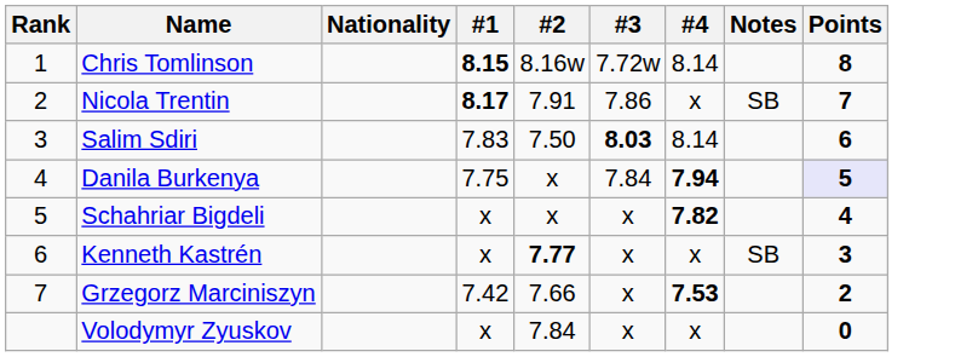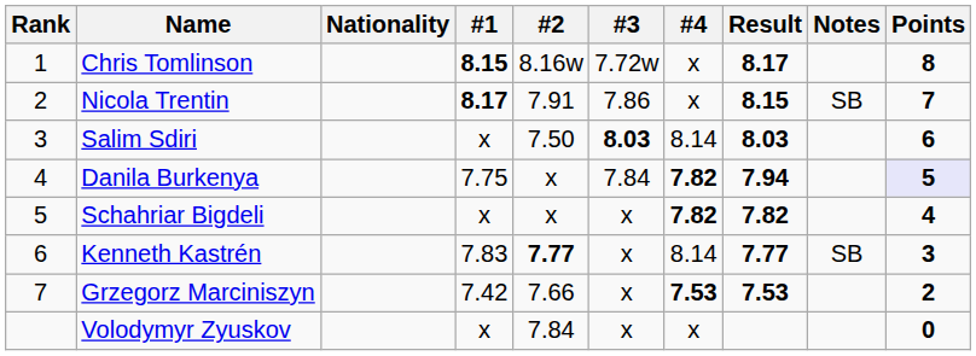+ column: Result | 8.17 | 8.15 | 8.03 | 7.94 | 7.82 | 7.77 | 7.53
Chris Tomlinson | #4: 8.14 -> x
Salim Sdiri | #1: 7.83 -> x
Danila Burkenya | #4: 7.94 -> 7.82
Kenneth Kastrén | #1: x -> 7.83
Kenneth Kastrén | #4: x -> 8.14
